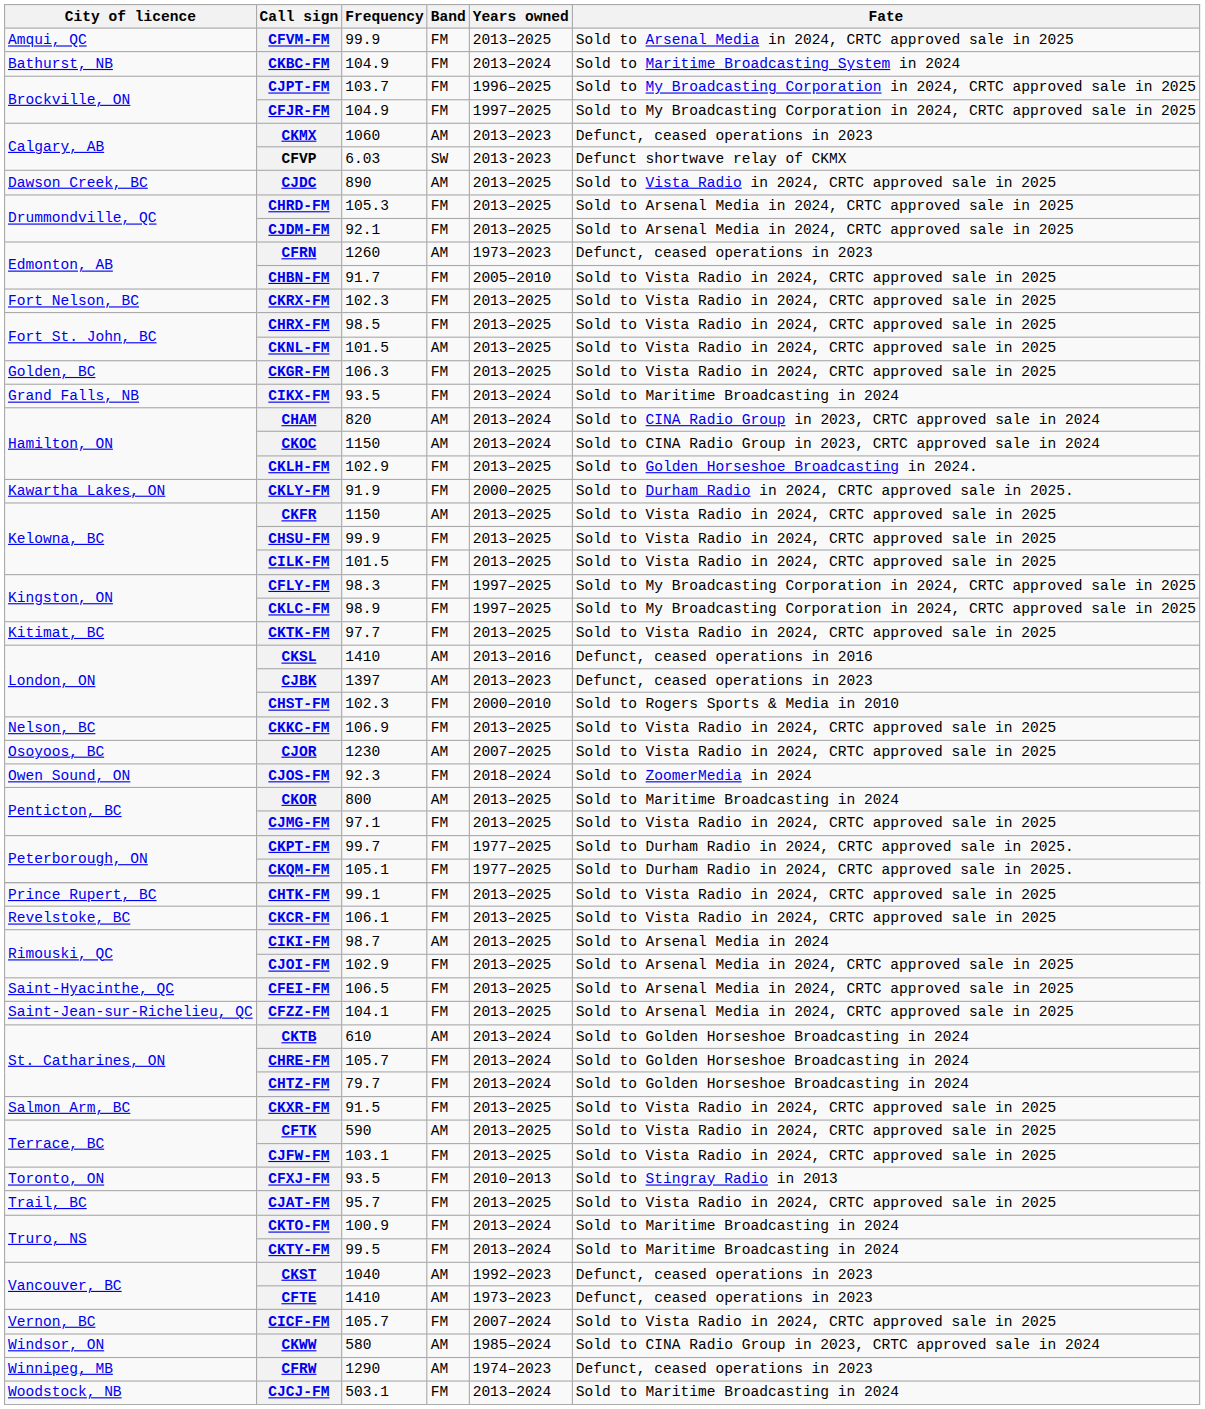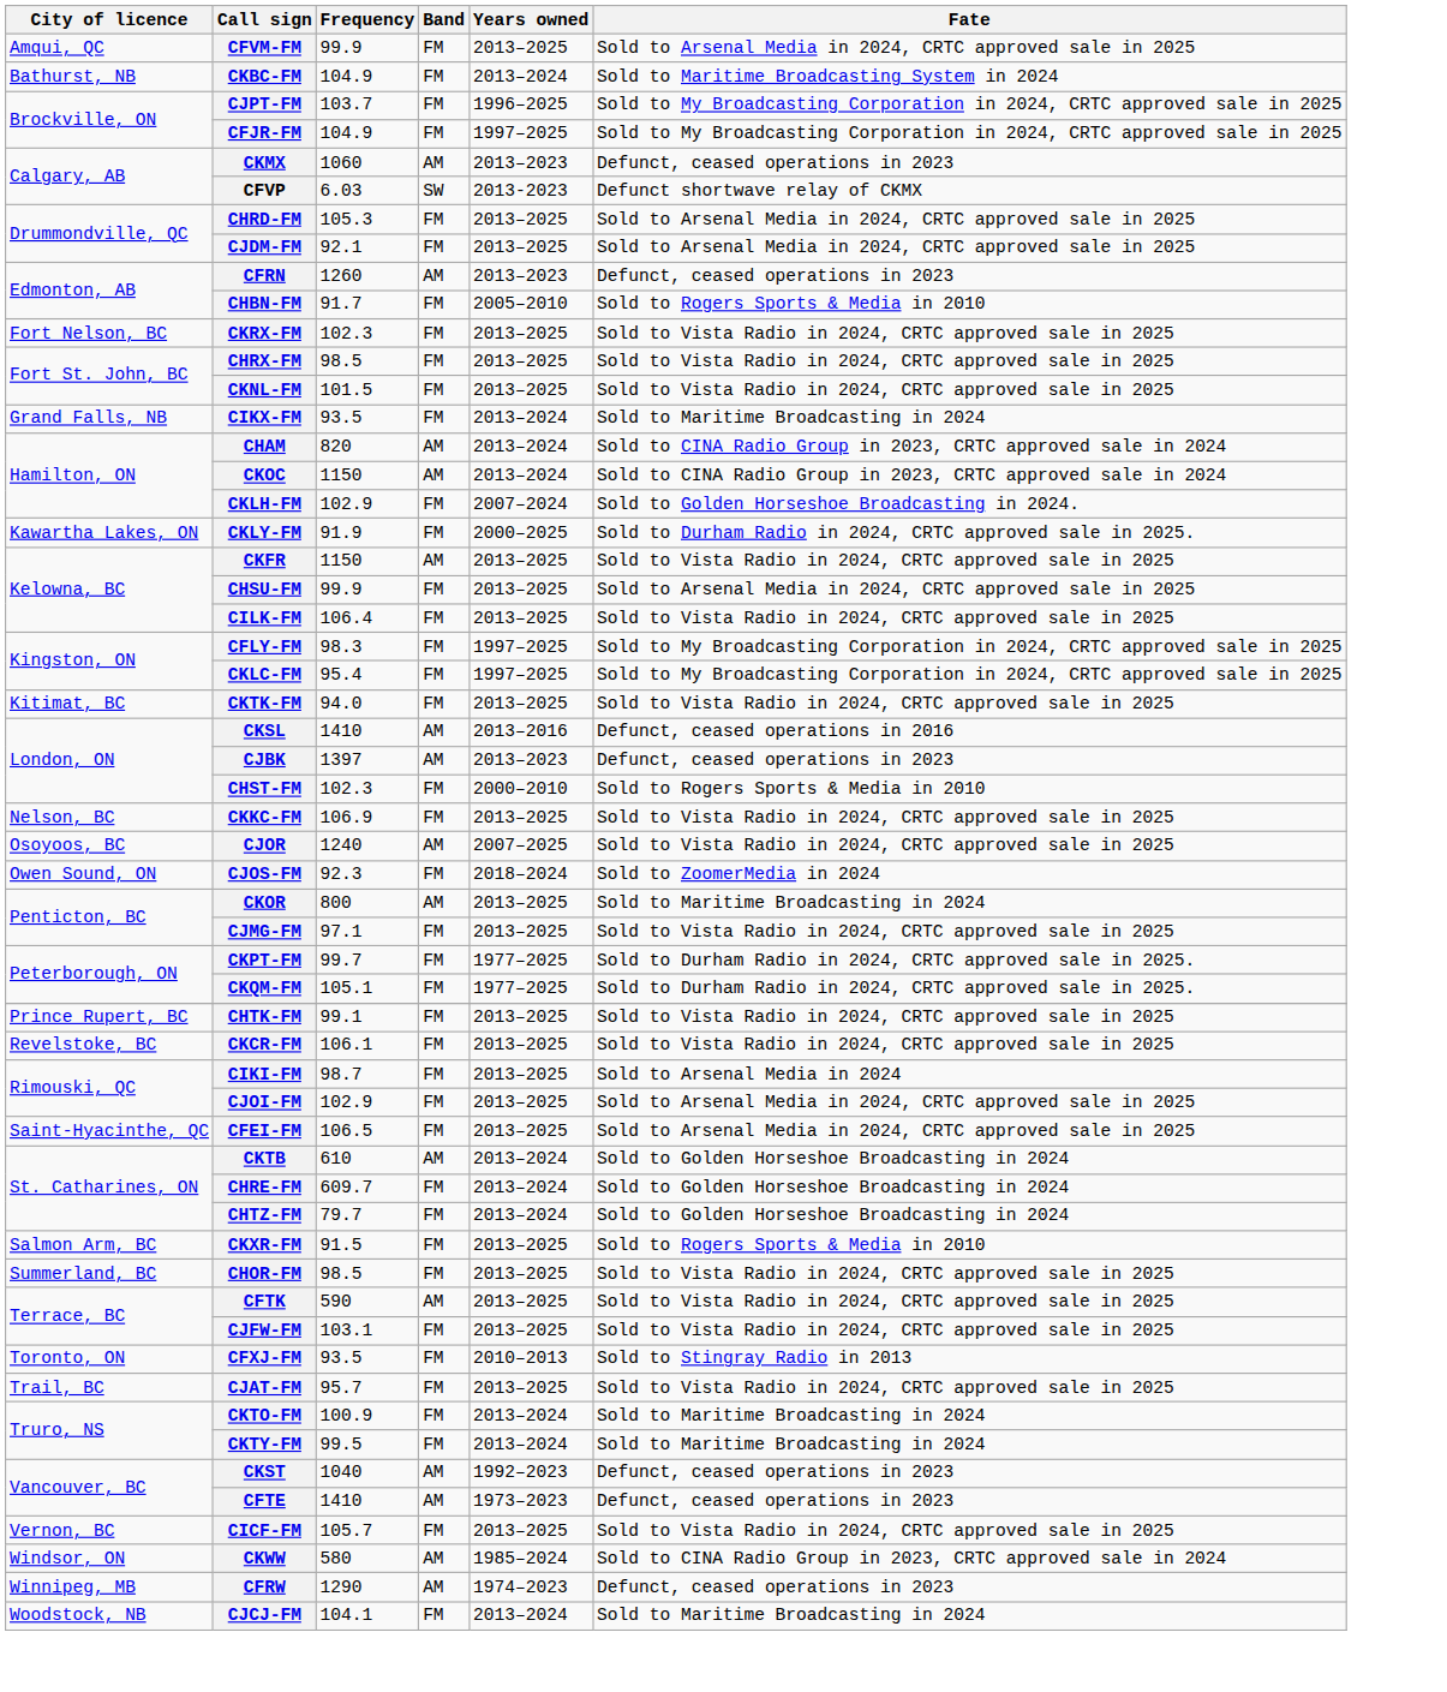- row: Dawson Creek, BC | CJDC | 890 | AM | 2013–2025 | Sold to Vista Radio in 2024, CRTC approved sale in 2025
CFRN | Years owned: 1973–2023 -> 2013–2023
CHBN-FM | Fate: Sold to Vista Radio in 2024, CRTC approved sale in 2025 -> Sold to Rogers Sports & Media in 2010
CKNL-FM | Band: AM -> FM
- row: Golden, BC | CKGR-FM | 106.3 | FM | 2013–2025 | Sold to Vista Radio in 2024, CRTC approved sale in 2025
CKLH-FM | Years owned: 2013–2025 -> 2007–2024
CHSU-FM | Fate: Sold to Vista Radio in 2024, CRTC approved sale in 2025 -> Sold to Arsenal Media in 2024, CRTC approved sale in 2025
CILK-FM | Frequency: 101.5 -> 106.4
CKLC-FM | Frequency: 98.9 -> 95.4
CKTK-FM | Frequency: 97.7 -> 94.0
CJOR | Frequency: 1230 -> 1240
CIKI-FM | Band: AM -> FM
- row: Saint-Jean-sur-Richelieu, QC | CFZZ-FM | 104.1 | FM | 2013–2025 | Sold to Arsenal Media in 2024, CRTC approved sale in 2025
CHRE-FM | Frequency: 105.7 -> 609.7
CKXR-FM | Fate: Sold to Vista Radio in 2024, CRTC approved sale in 2025 -> Sold to Rogers Sports & Media in 2010
+ row: Summerland, BC | CHOR-FM | 98.5 | FM | 2013–2025 | Sold to Vista Radio in 2024, CRTC approved sale in 2025
CICF-FM | Years owned: 2007–2024 -> 2013–2025
CJCJ-FM | Frequency: 503.1 -> 104.1
